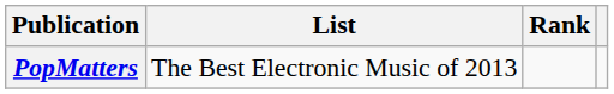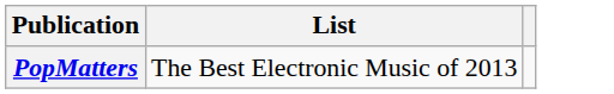- column: Rank
